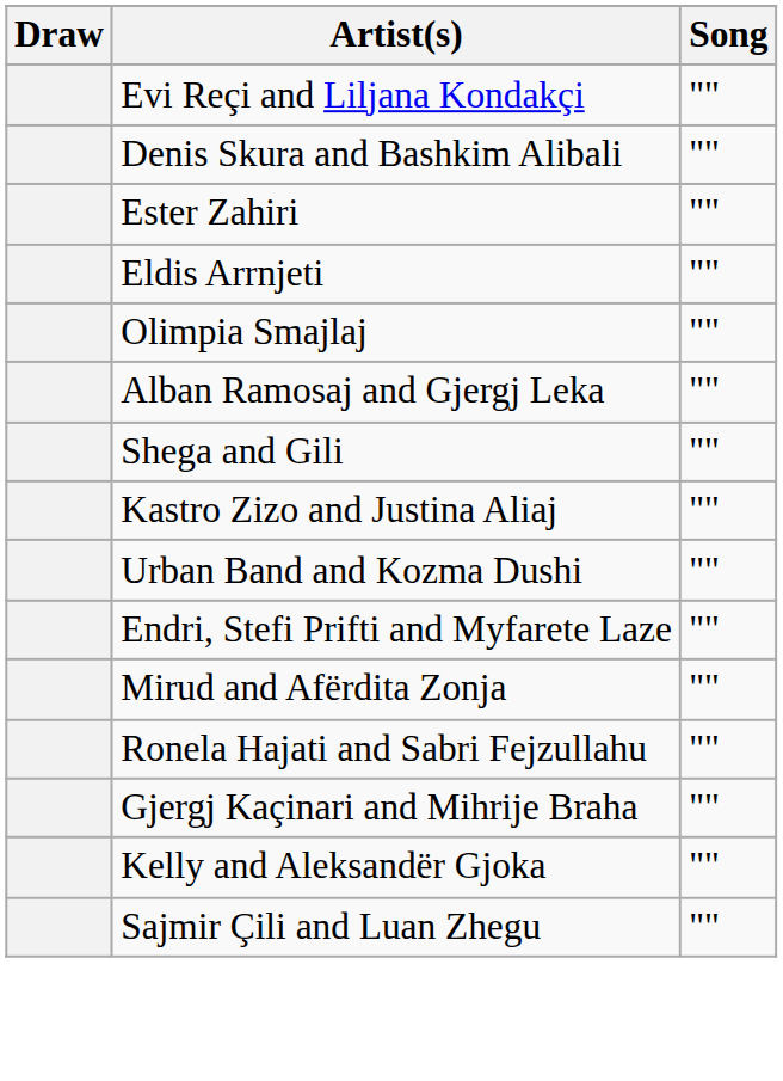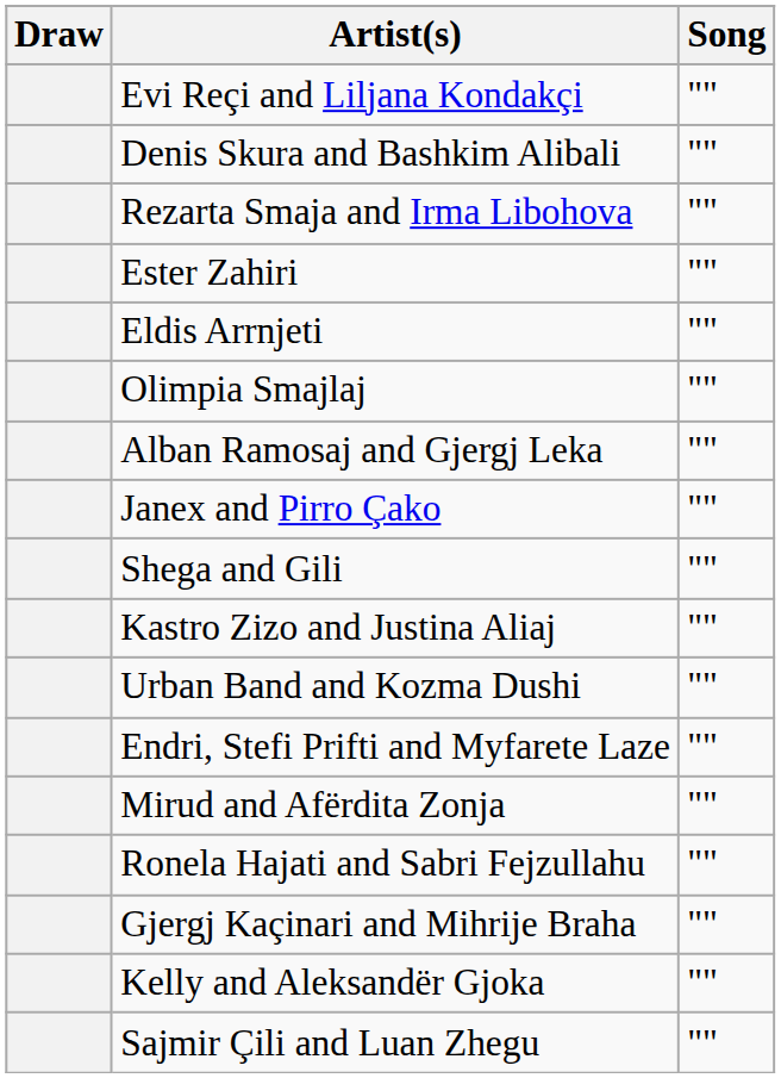+ row: Rezarta Smaja and Irma Libohova | ""
+ row: Janex and Pirro Çako | ""
